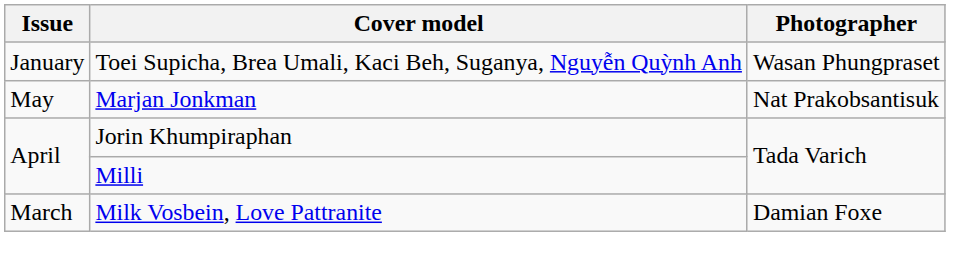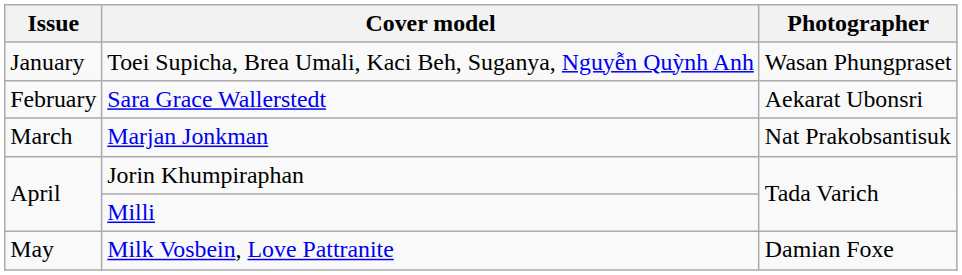+ row: February | Sara Grace Wallerstedt | Aekarat Ubonsri
Marjan Jonkman | Issue: May -> March
Milk Vosbein, Love Pattranite | Issue: March -> May
